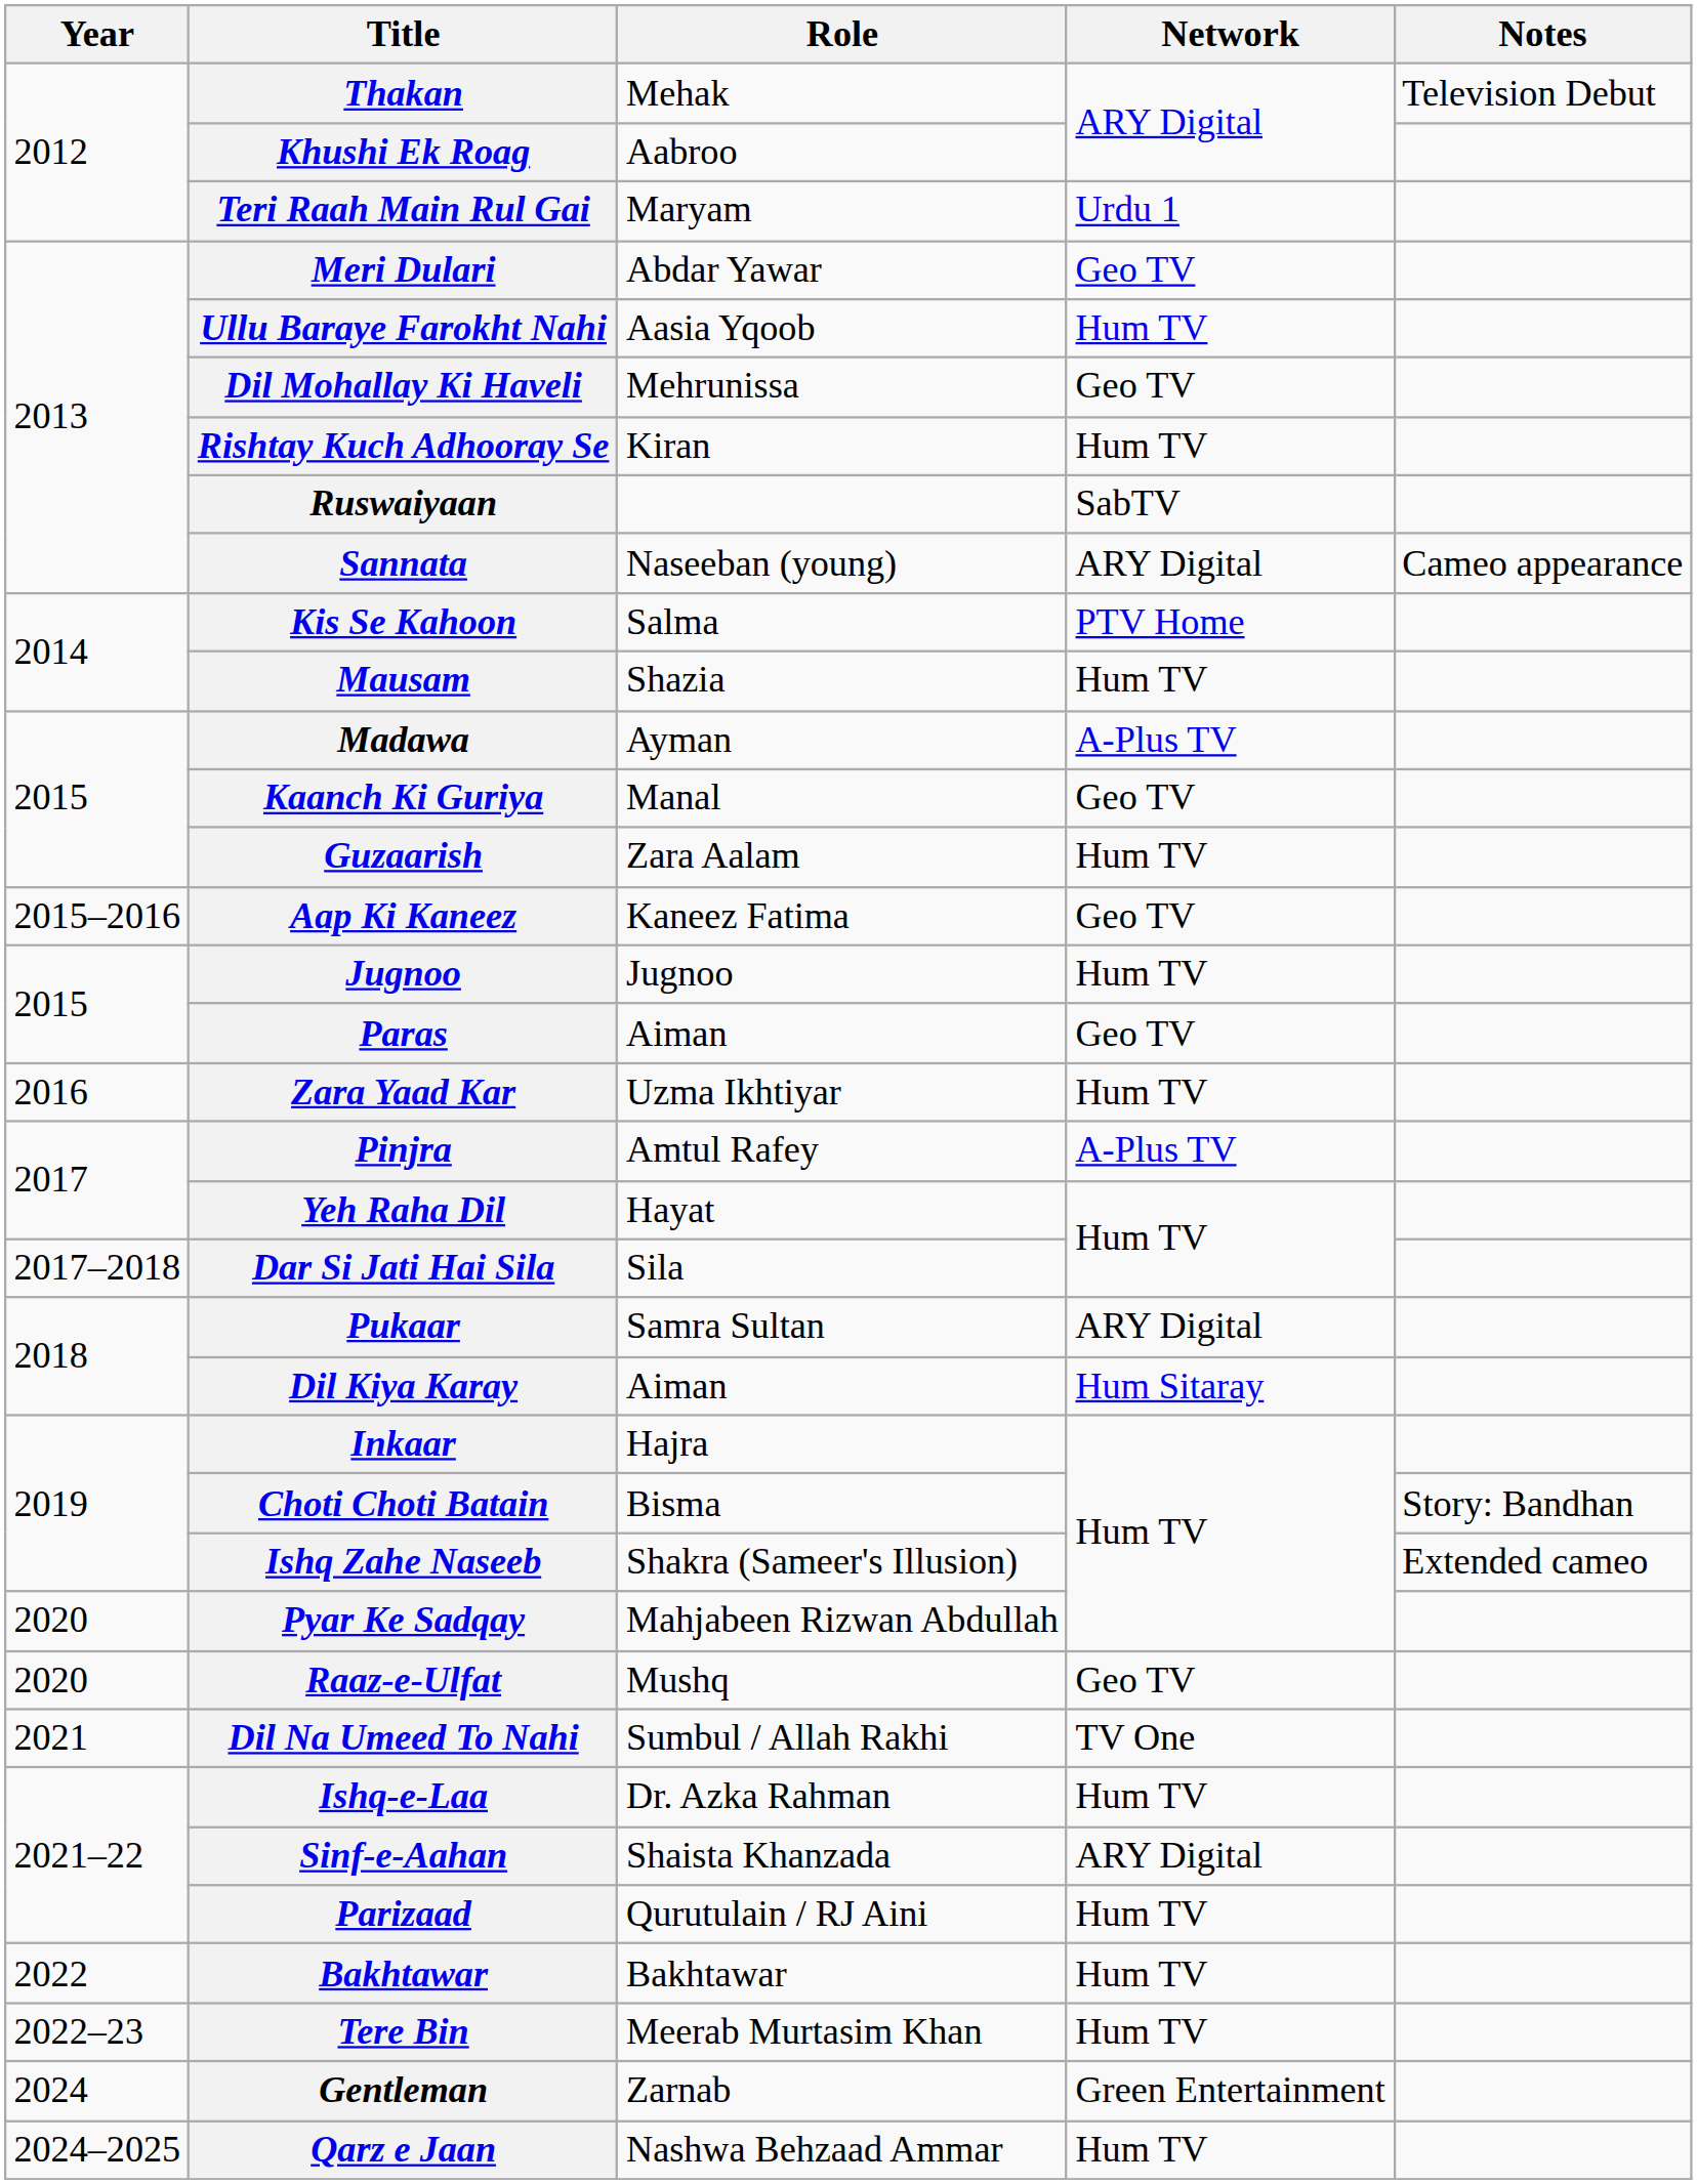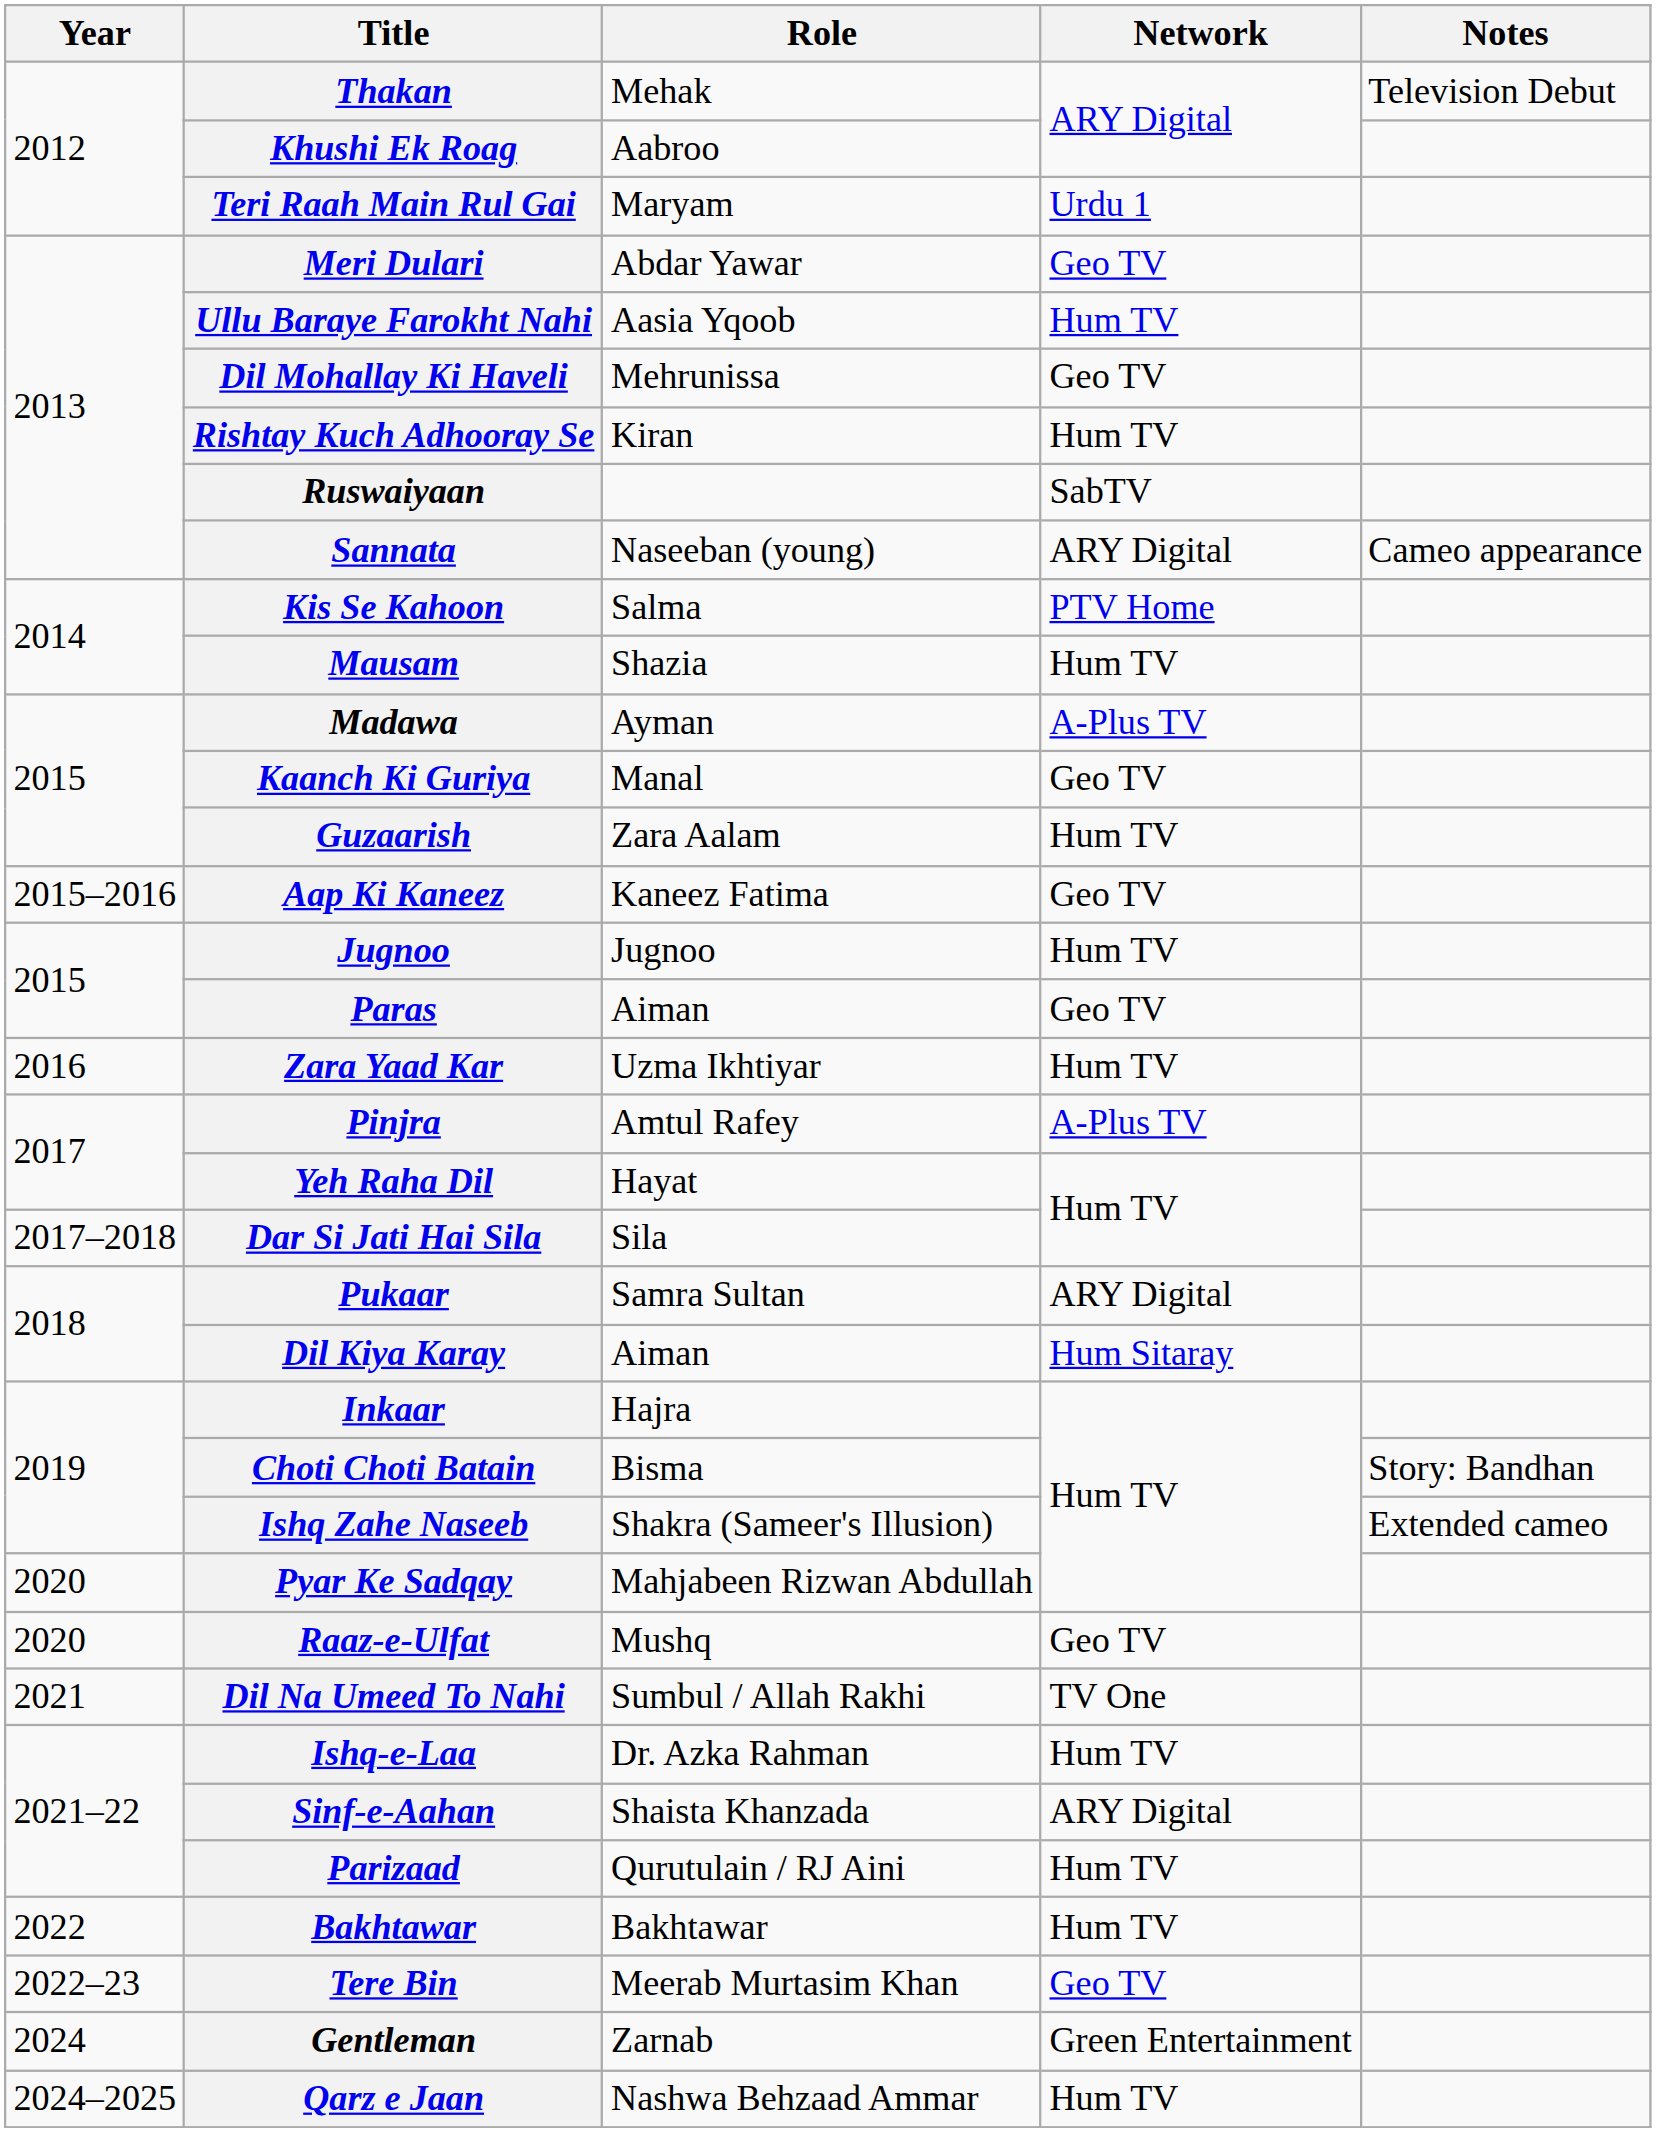Tere Bin | Network: Hum TV -> Geo TV
